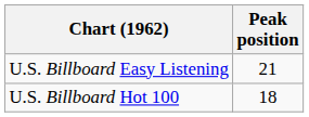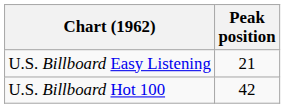U.S. Billboard Hot 100 | Peak position: 18 -> 42
